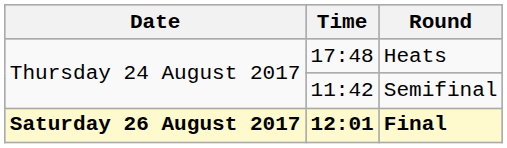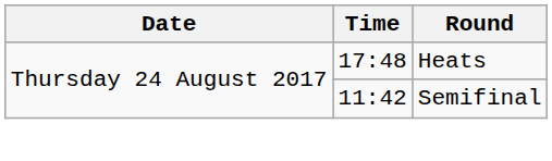- row: Saturday 26 August 2017 | 12:01 | Final
